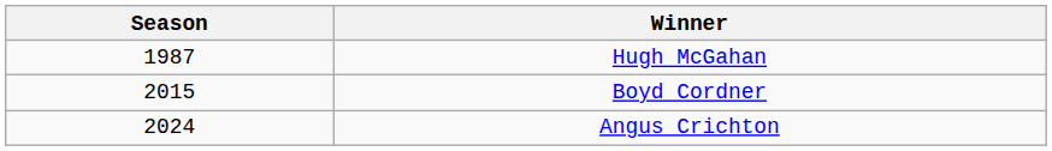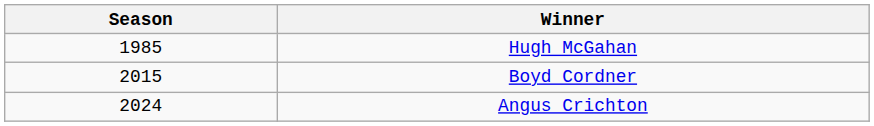Hugh McGahan | Season: 1987 -> 1985
